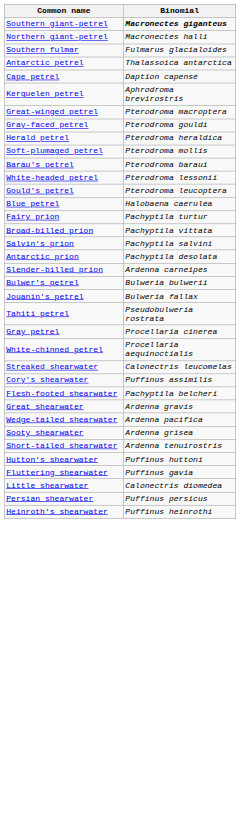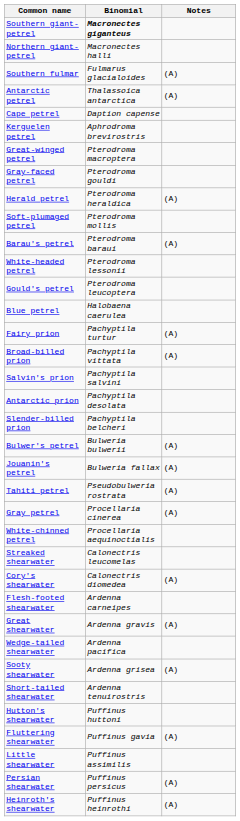+ column: Notes | (A) | (A) | (A) | (A) | (A) | (A) | (A) | (A) | (A) | (A) | (A) | (A) | (A) | (A) | (A) | (A)
Slender-billed prion | Binomial: Ardenna carneipes -> Pachyptila belcheri
Cory's shearwater | Binomial: Puffinus assimilis -> Calonectris diomedea
Flesh-footed shearwater | Binomial: Pachyptila belcheri -> Ardenna carneipes
Little shearwater | Binomial: Calonectris diomedea -> Puffinus assimilis
